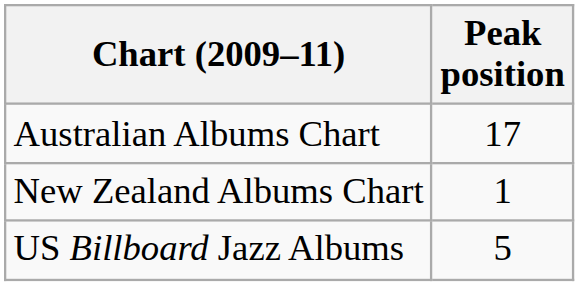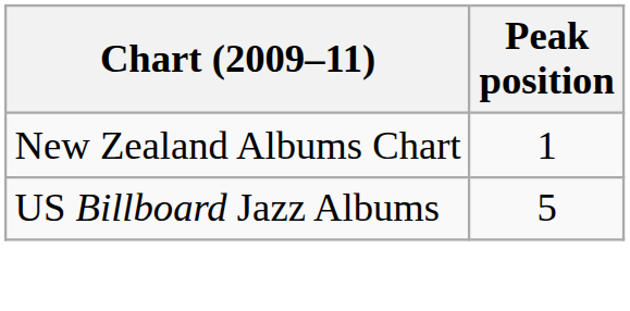- row: Australian Albums Chart | 17
